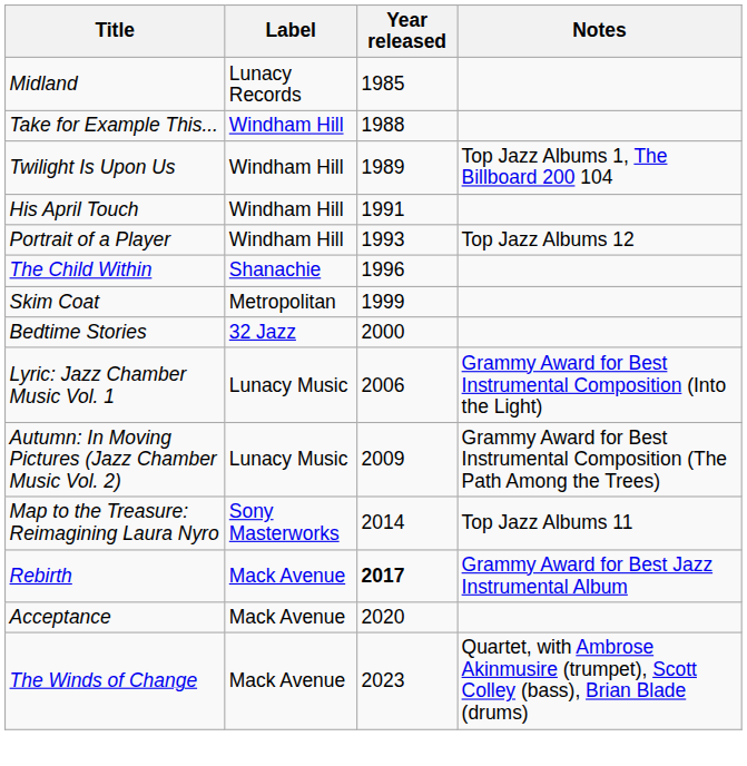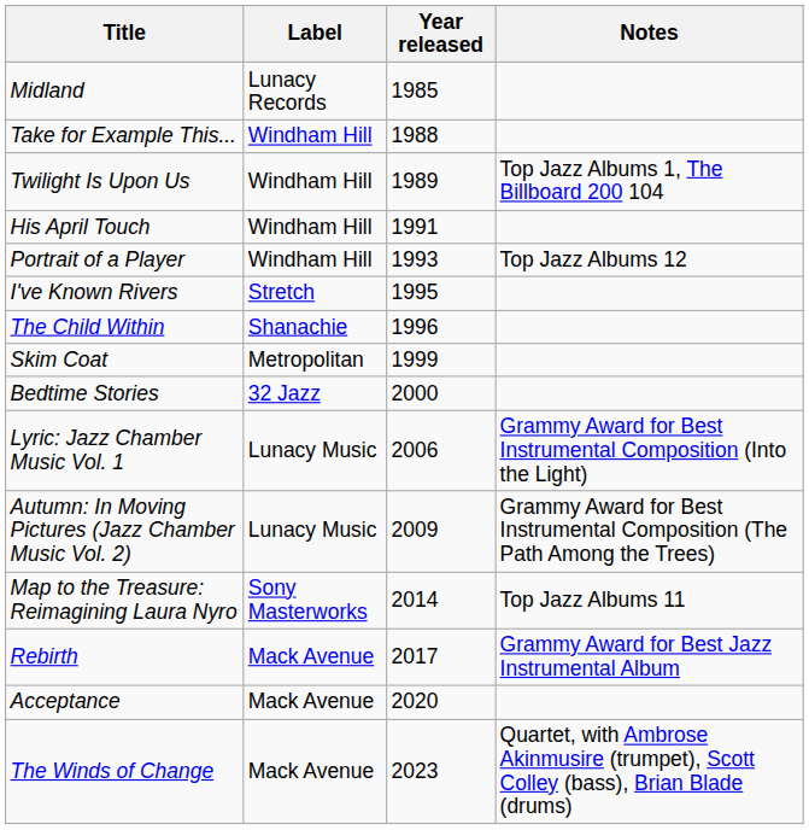+ row: I've Known Rivers | Stretch | 1995
Rebirth | Year released: bold -> normal
